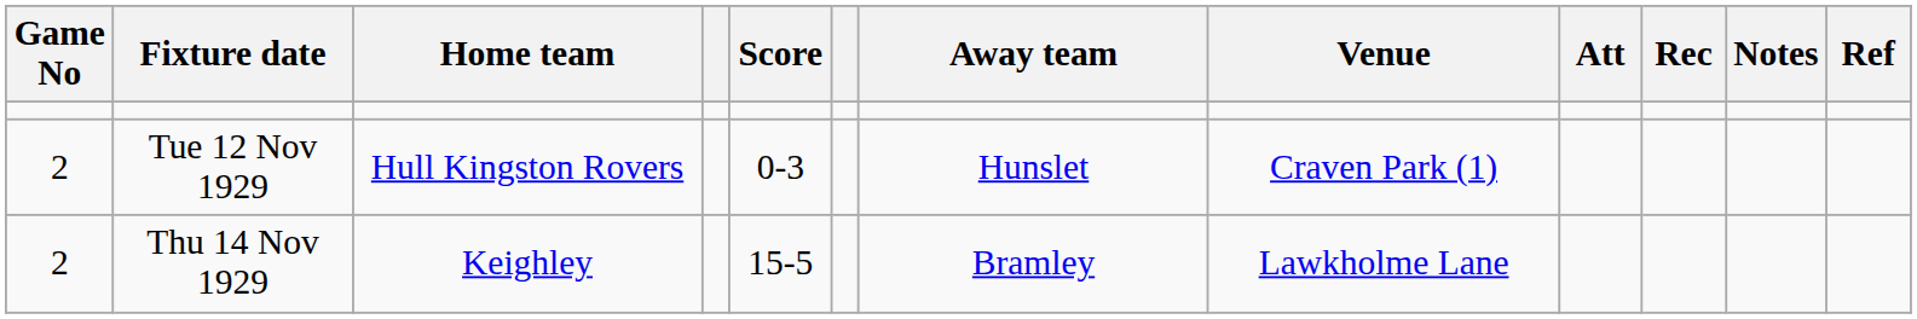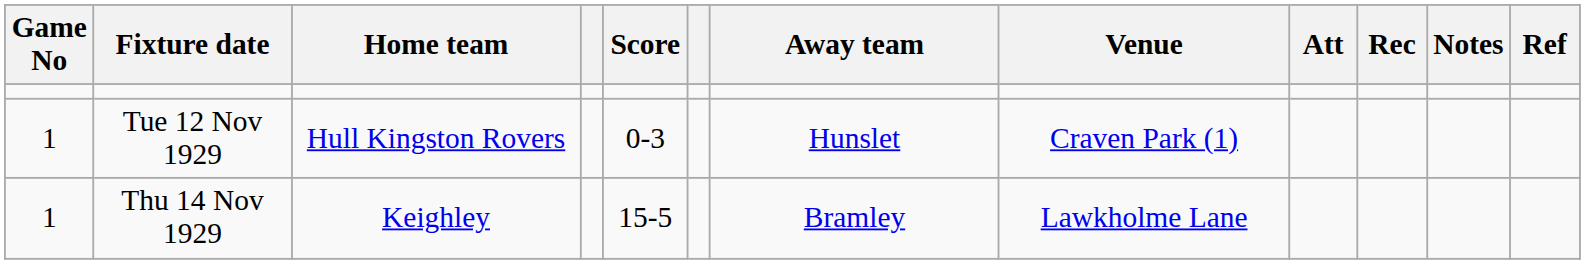Tue 12 Nov 1929 | Game No: 2 -> 1
Thu 14 Nov 1929 | Game No: 2 -> 1
